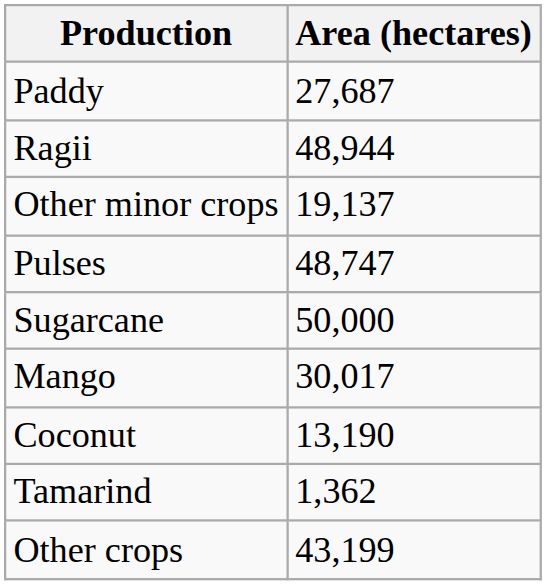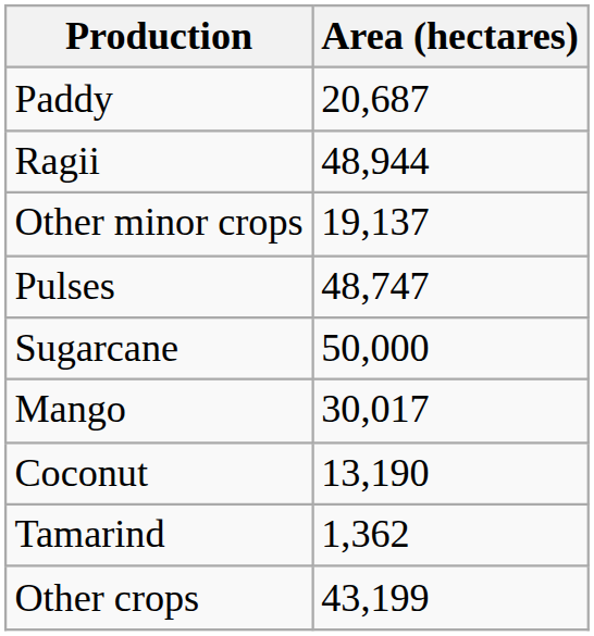Paddy | Area (hectares): 27,687 -> 20,687
